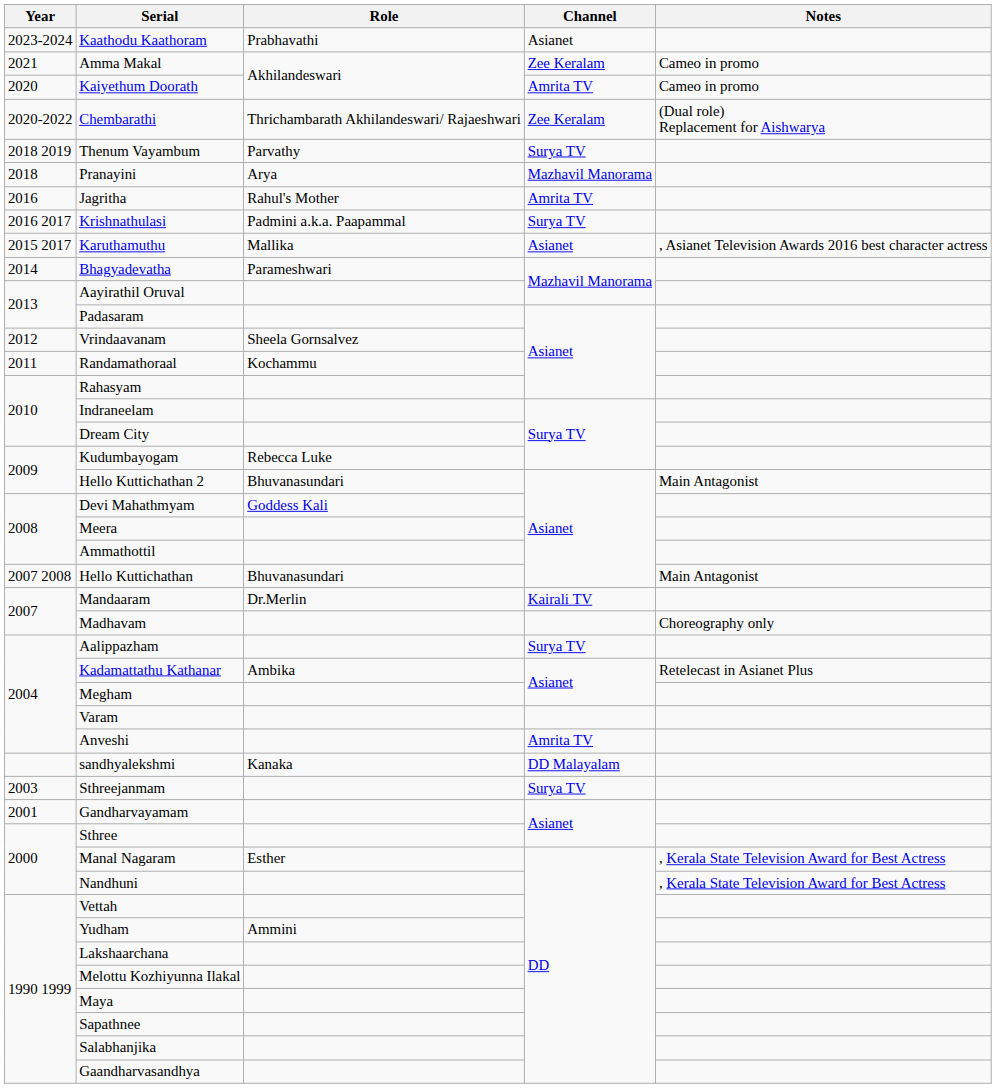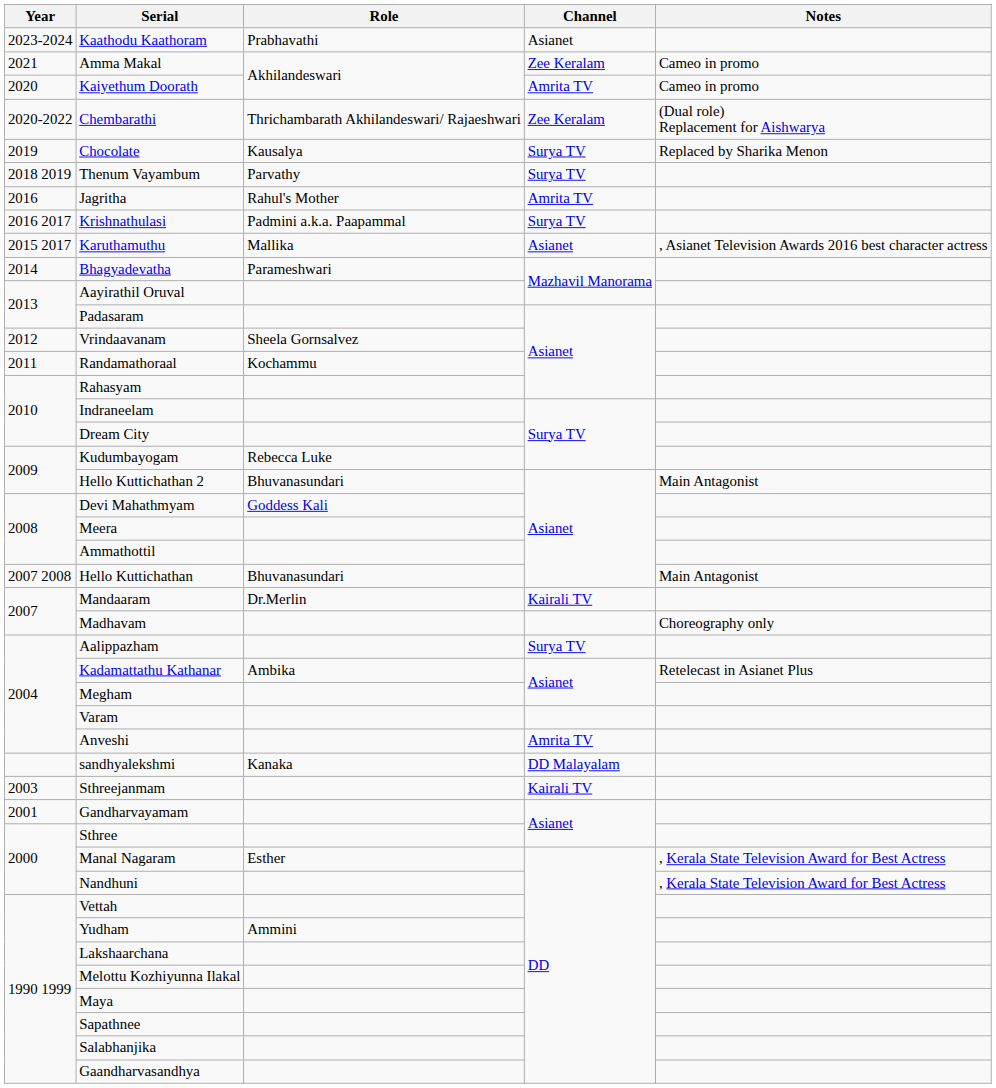+ row: 2019 | Chocolate | Kausalya | Surya TV | Replaced by Sharika Menon
- row: 2018 | Pranayini | Arya | Mazhavil Manorama
Sthreejanmam | Channel: Surya TV -> Kairali TV
